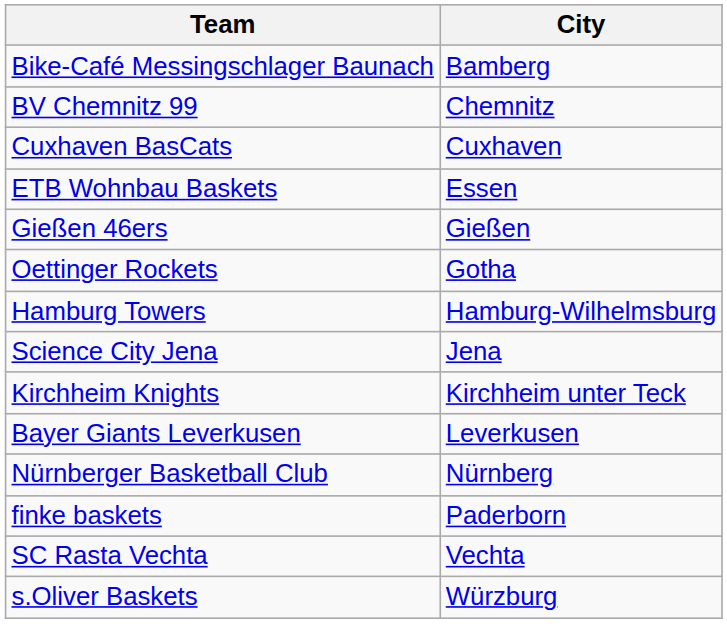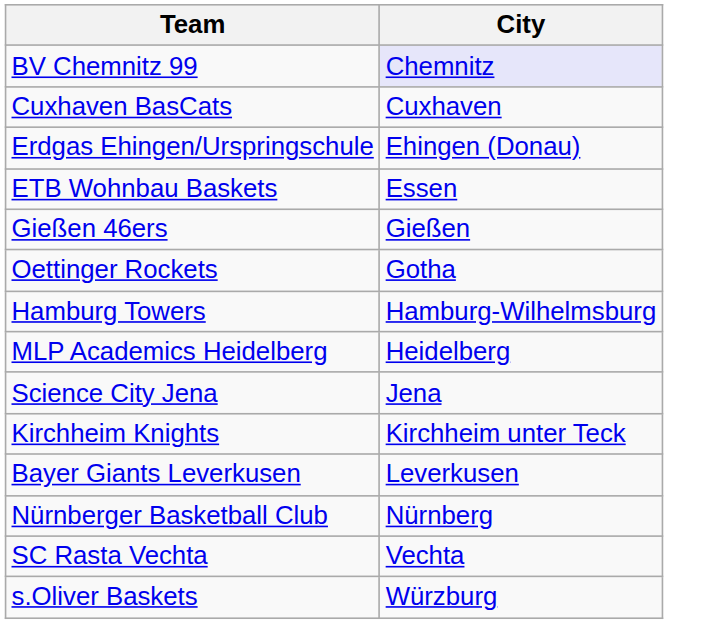- row: Bike-Café Messingschlager Baunach | Bamberg
BV Chemnitz 99 | City: no background -> lavender background
+ row: Erdgas Ehingen/Urspringschule | Ehingen (Donau)
+ row: MLP Academics Heidelberg | Heidelberg
- row: finke baskets | Paderborn
